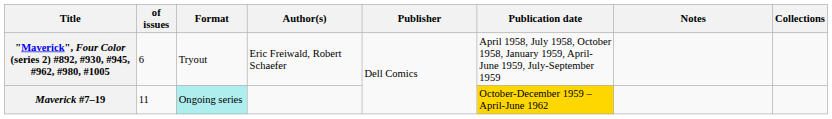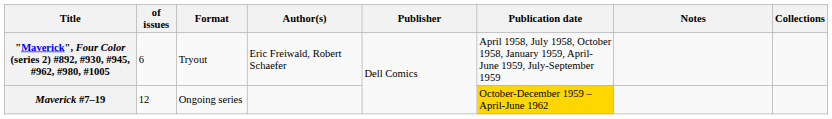Maverick #7–19 | of issues: 11 -> 12
Maverick #7–19 | Format: paleturquoise background -> no background
